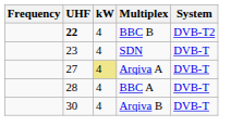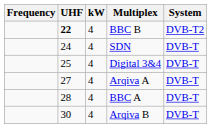SDN | UHF: 23 -> 24
+ row: 25 | 4 | Digital 3&4 | DVB-T
Arqiva A | kW: khaki background -> no background
